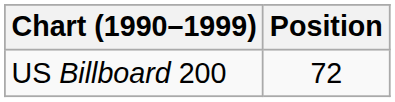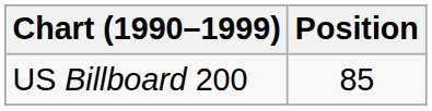US Billboard 200 | Position: 72 -> 85
